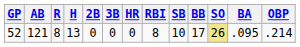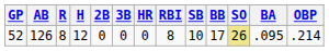52 | AB: 121 -> 126
52 | H: 13 -> 12
